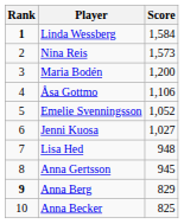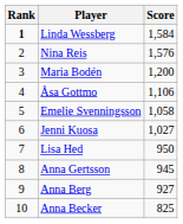Nina Reis | Score: 1,573 -> 1,576
Emelie Svenningsson | Score: 1,052 -> 1,058
Lisa Hed | Score: 948 -> 950
Anna Berg | Rank: bold -> normal
Anna Berg | Score: 829 -> 927
